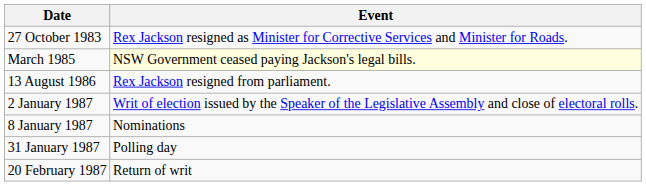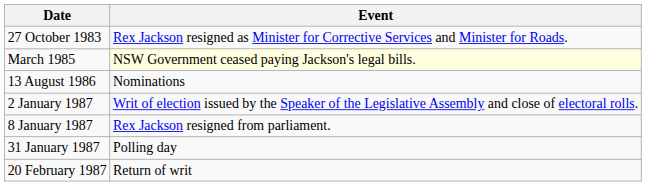13 August 1986 | Event: Rex Jackson resigned from parliament. -> Nominations
8 January 1987 | Event: Nominations -> Rex Jackson resigned from parliament.
